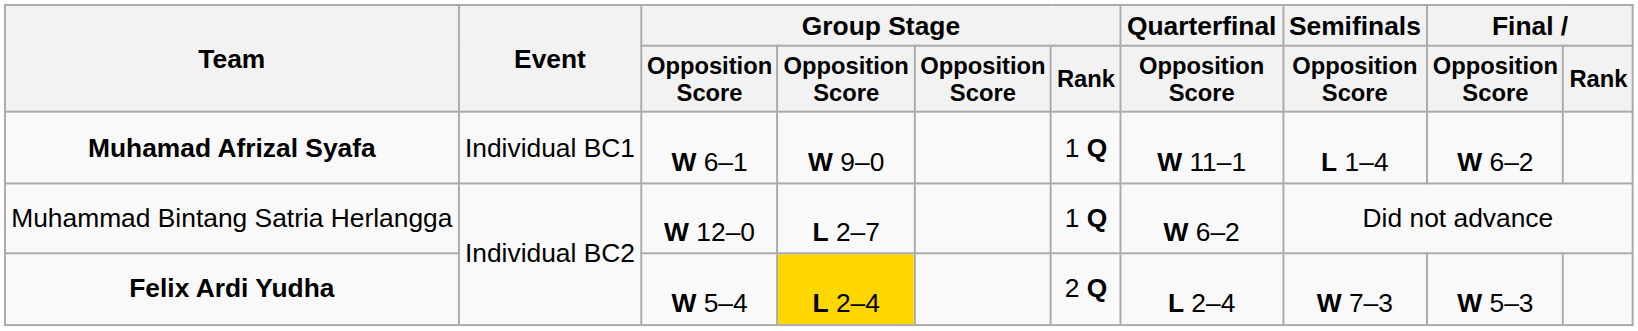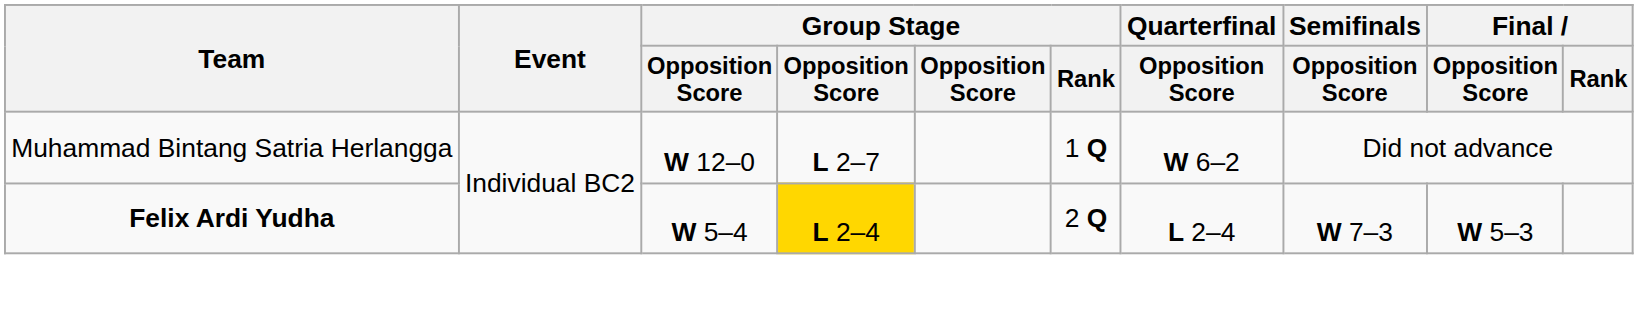- row: Muhamad Afrizal Syafa | Individual BC1 | W 6–1 | W 9–0 | 1 Q | W 11–1 | L 1–4 | W 6–2
